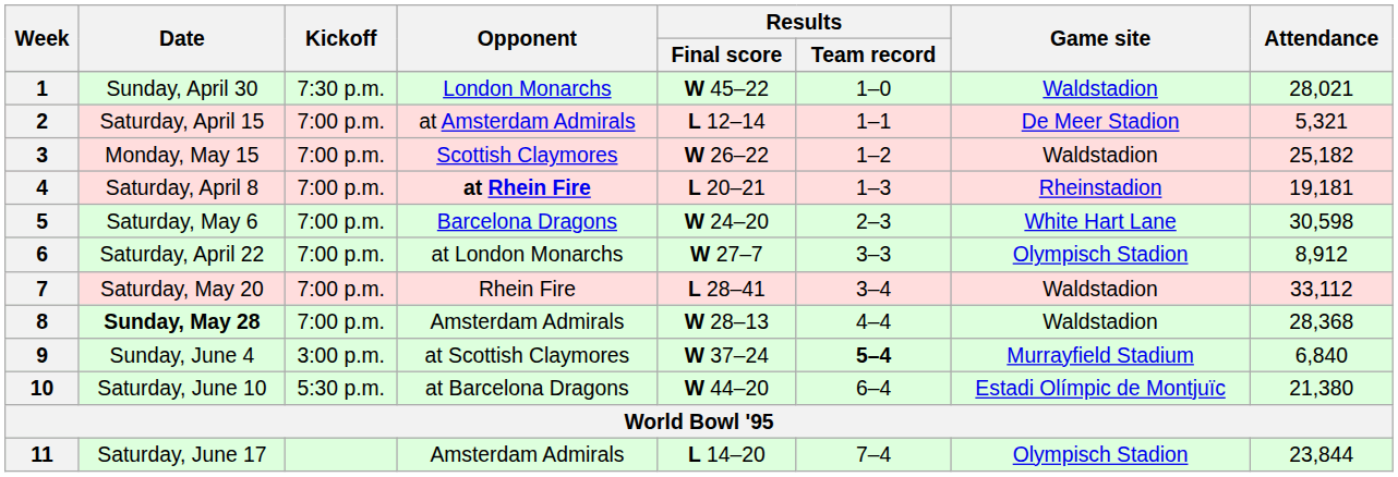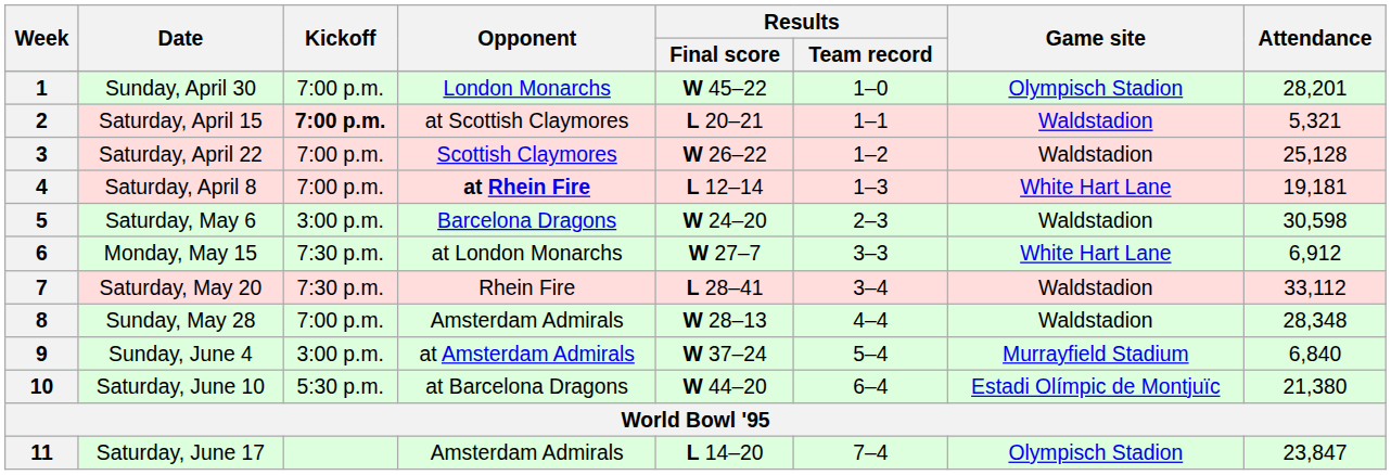1 | Kickoff: 7:30 p.m. -> 7:00 p.m.
1 | Game site: Waldstadion -> Olympisch Stadion
1 | Attendance: 28,021 -> 28,201
2 | Kickoff: normal -> bold
2 | Opponent: at Amsterdam Admirals -> at Scottish Claymores
2 | Results / Final score: L 12–14 -> L 20–21
2 | Game site: De Meer Stadion -> Waldstadion
3 | Date: Monday, May 15 -> Saturday, April 22
3 | Attendance: 25,182 -> 25,128
4 | Results / Final score: L 20–21 -> L 12–14
4 | Game site: Rheinstadion -> White Hart Lane
5 | Kickoff: 7:00 p.m. -> 3:00 p.m.
5 | Game site: White Hart Lane -> Waldstadion
6 | Date: Saturday, April 22 -> Monday, May 15
6 | Kickoff: 7:00 p.m. -> 7:30 p.m.
6 | Game site: Olympisch Stadion -> White Hart Lane
6 | Attendance: 8,912 -> 6,912
7 | Kickoff: 7:00 p.m. -> 7:30 p.m.
8 | Date: bold -> normal
8 | Attendance: 28,368 -> 28,348
9 | Opponent: at Scottish Claymores -> at Amsterdam Admirals
9 | Results / Team record: bold -> normal
11 | Attendance: 23,844 -> 23,847
